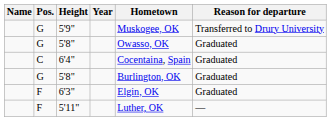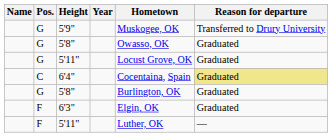+ row: G | 5'11" | Locust Grove, OK | Graduated
6'4" | Reason for departure: no background -> khaki background
